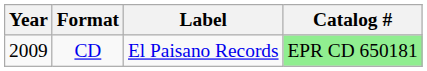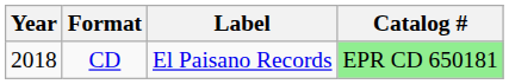CD | Year: 2009 -> 2018
